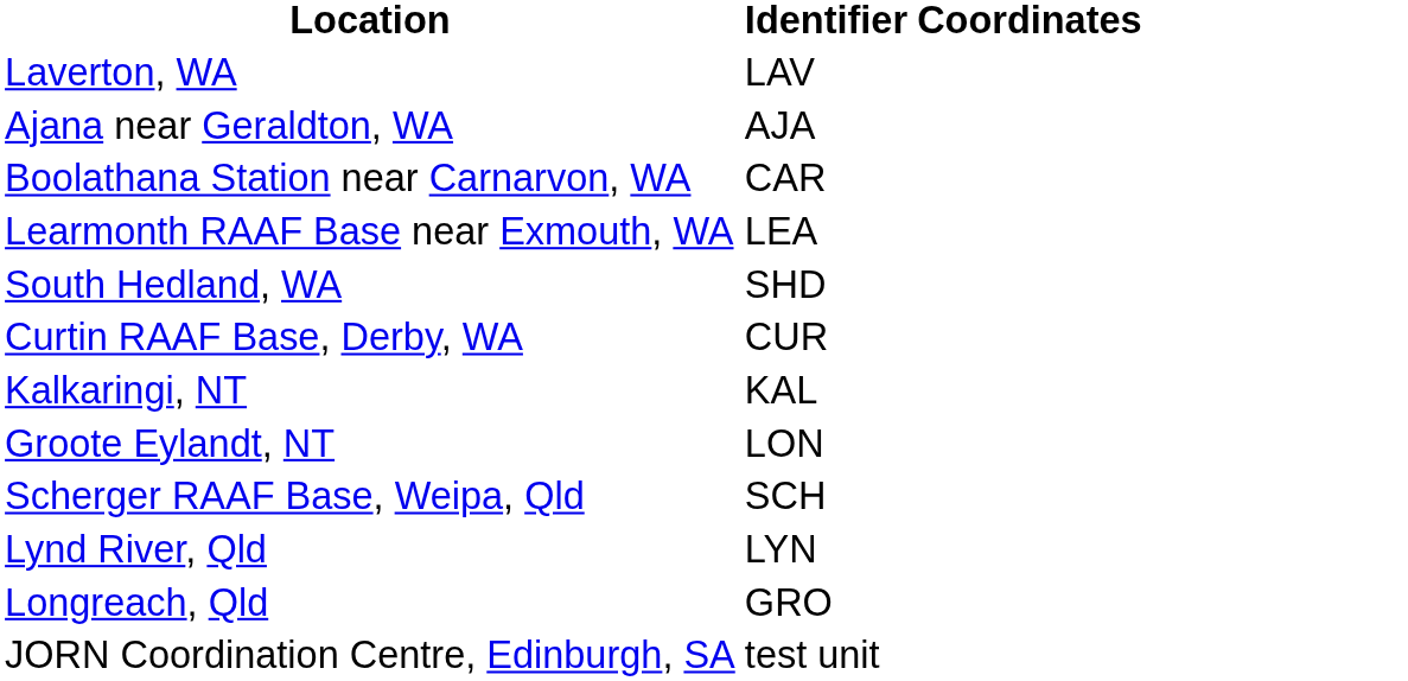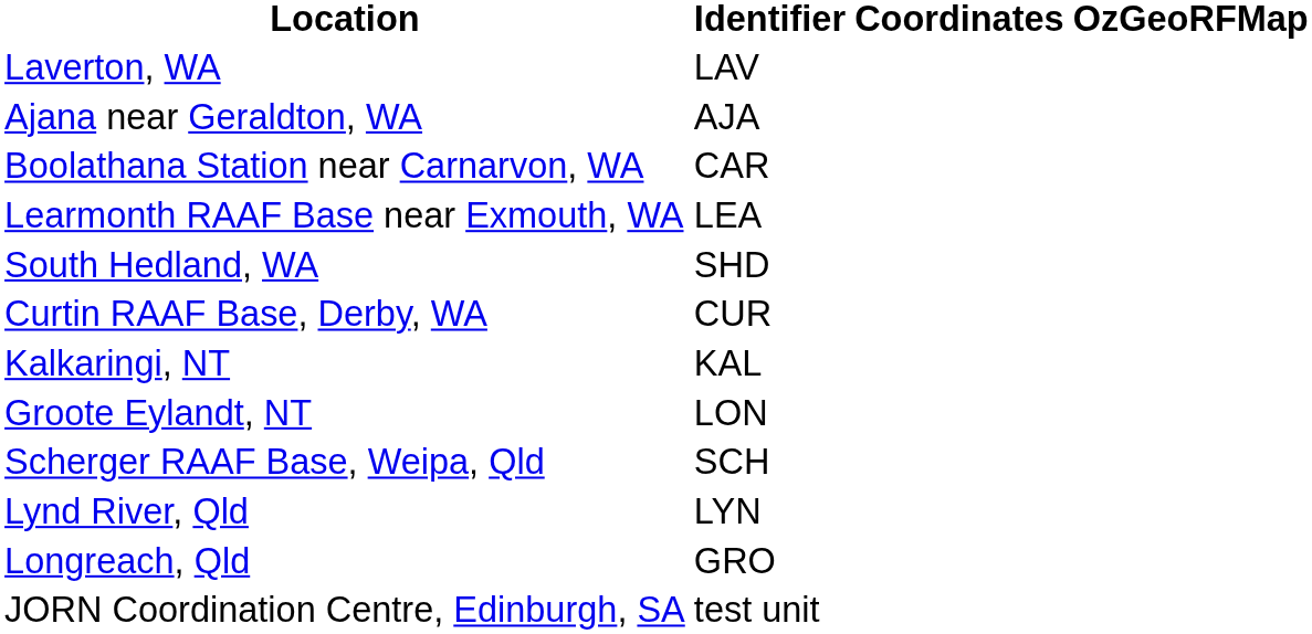+ column: OzGeoRFMap
